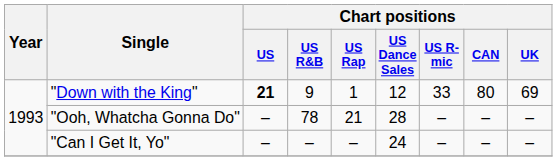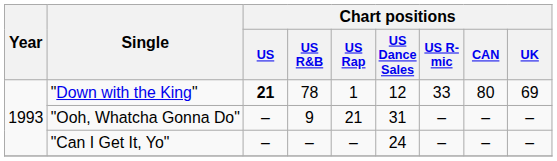"Down with the King" | Chart positions / US R&B: 9 -> 78
"Ooh, Whatcha Gonna Do" | Chart positions / US R&B: 78 -> 9
"Ooh, Whatcha Gonna Do" | Chart positions / US Dance Sales: 28 -> 31
